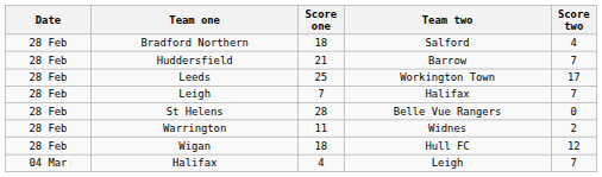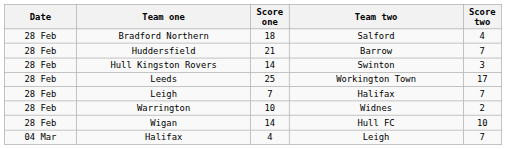+ row: 28 Feb | Hull Kingston Rovers | 14 | Swinton | 3
- row: 28 Feb | St Helens | 28 | Belle Vue Rangers | 0
Warrington | Score one: 11 -> 10
Wigan | Score one: 18 -> 14
Wigan | Score two: 12 -> 10
